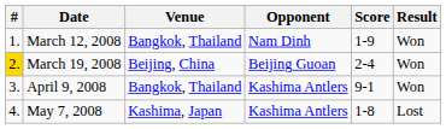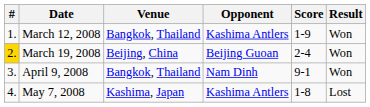March 12, 2008 | Opponent: Nam Dinh -> Kashima Antlers
April 9, 2008 | Opponent: Kashima Antlers -> Nam Dinh
